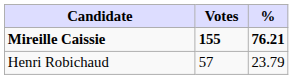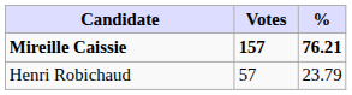Mireille Caissie | Votes: 155 -> 157
